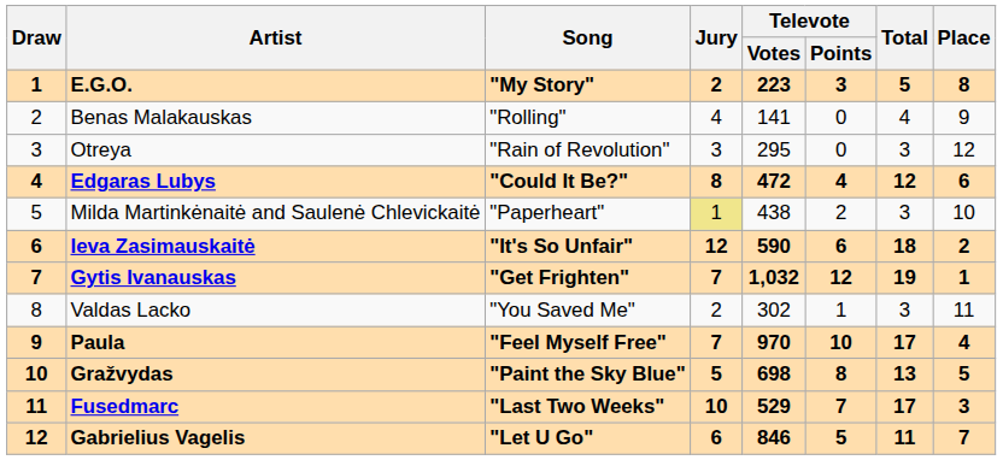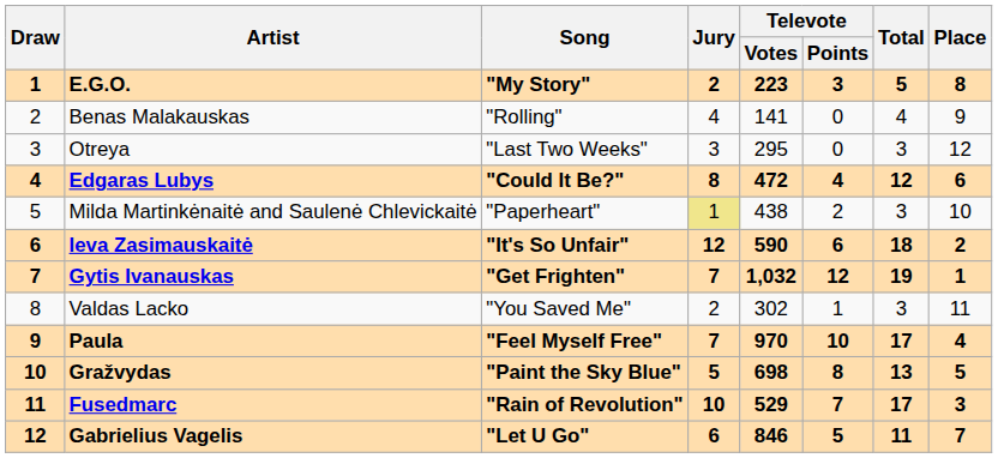Otreya | Song: "Rain of Revolution" -> "Last Two Weeks"
Fusedmarc | Song: "Last Two Weeks" -> "Rain of Revolution"
